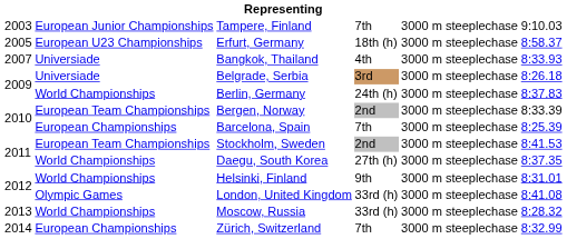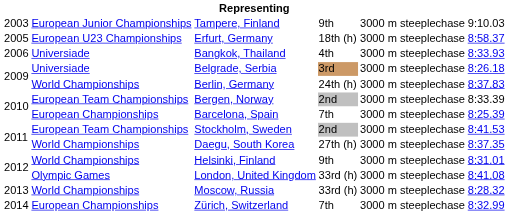Tampere, Finland | column 4: 7th -> 9th
Bangkok, Thailand | column 1: 2007 -> 2006
